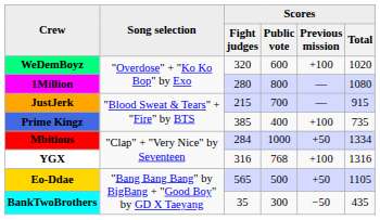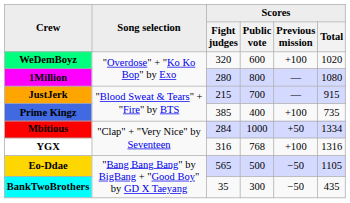Eo-Ddae | Scores / Previous mission: +50 -> −50
